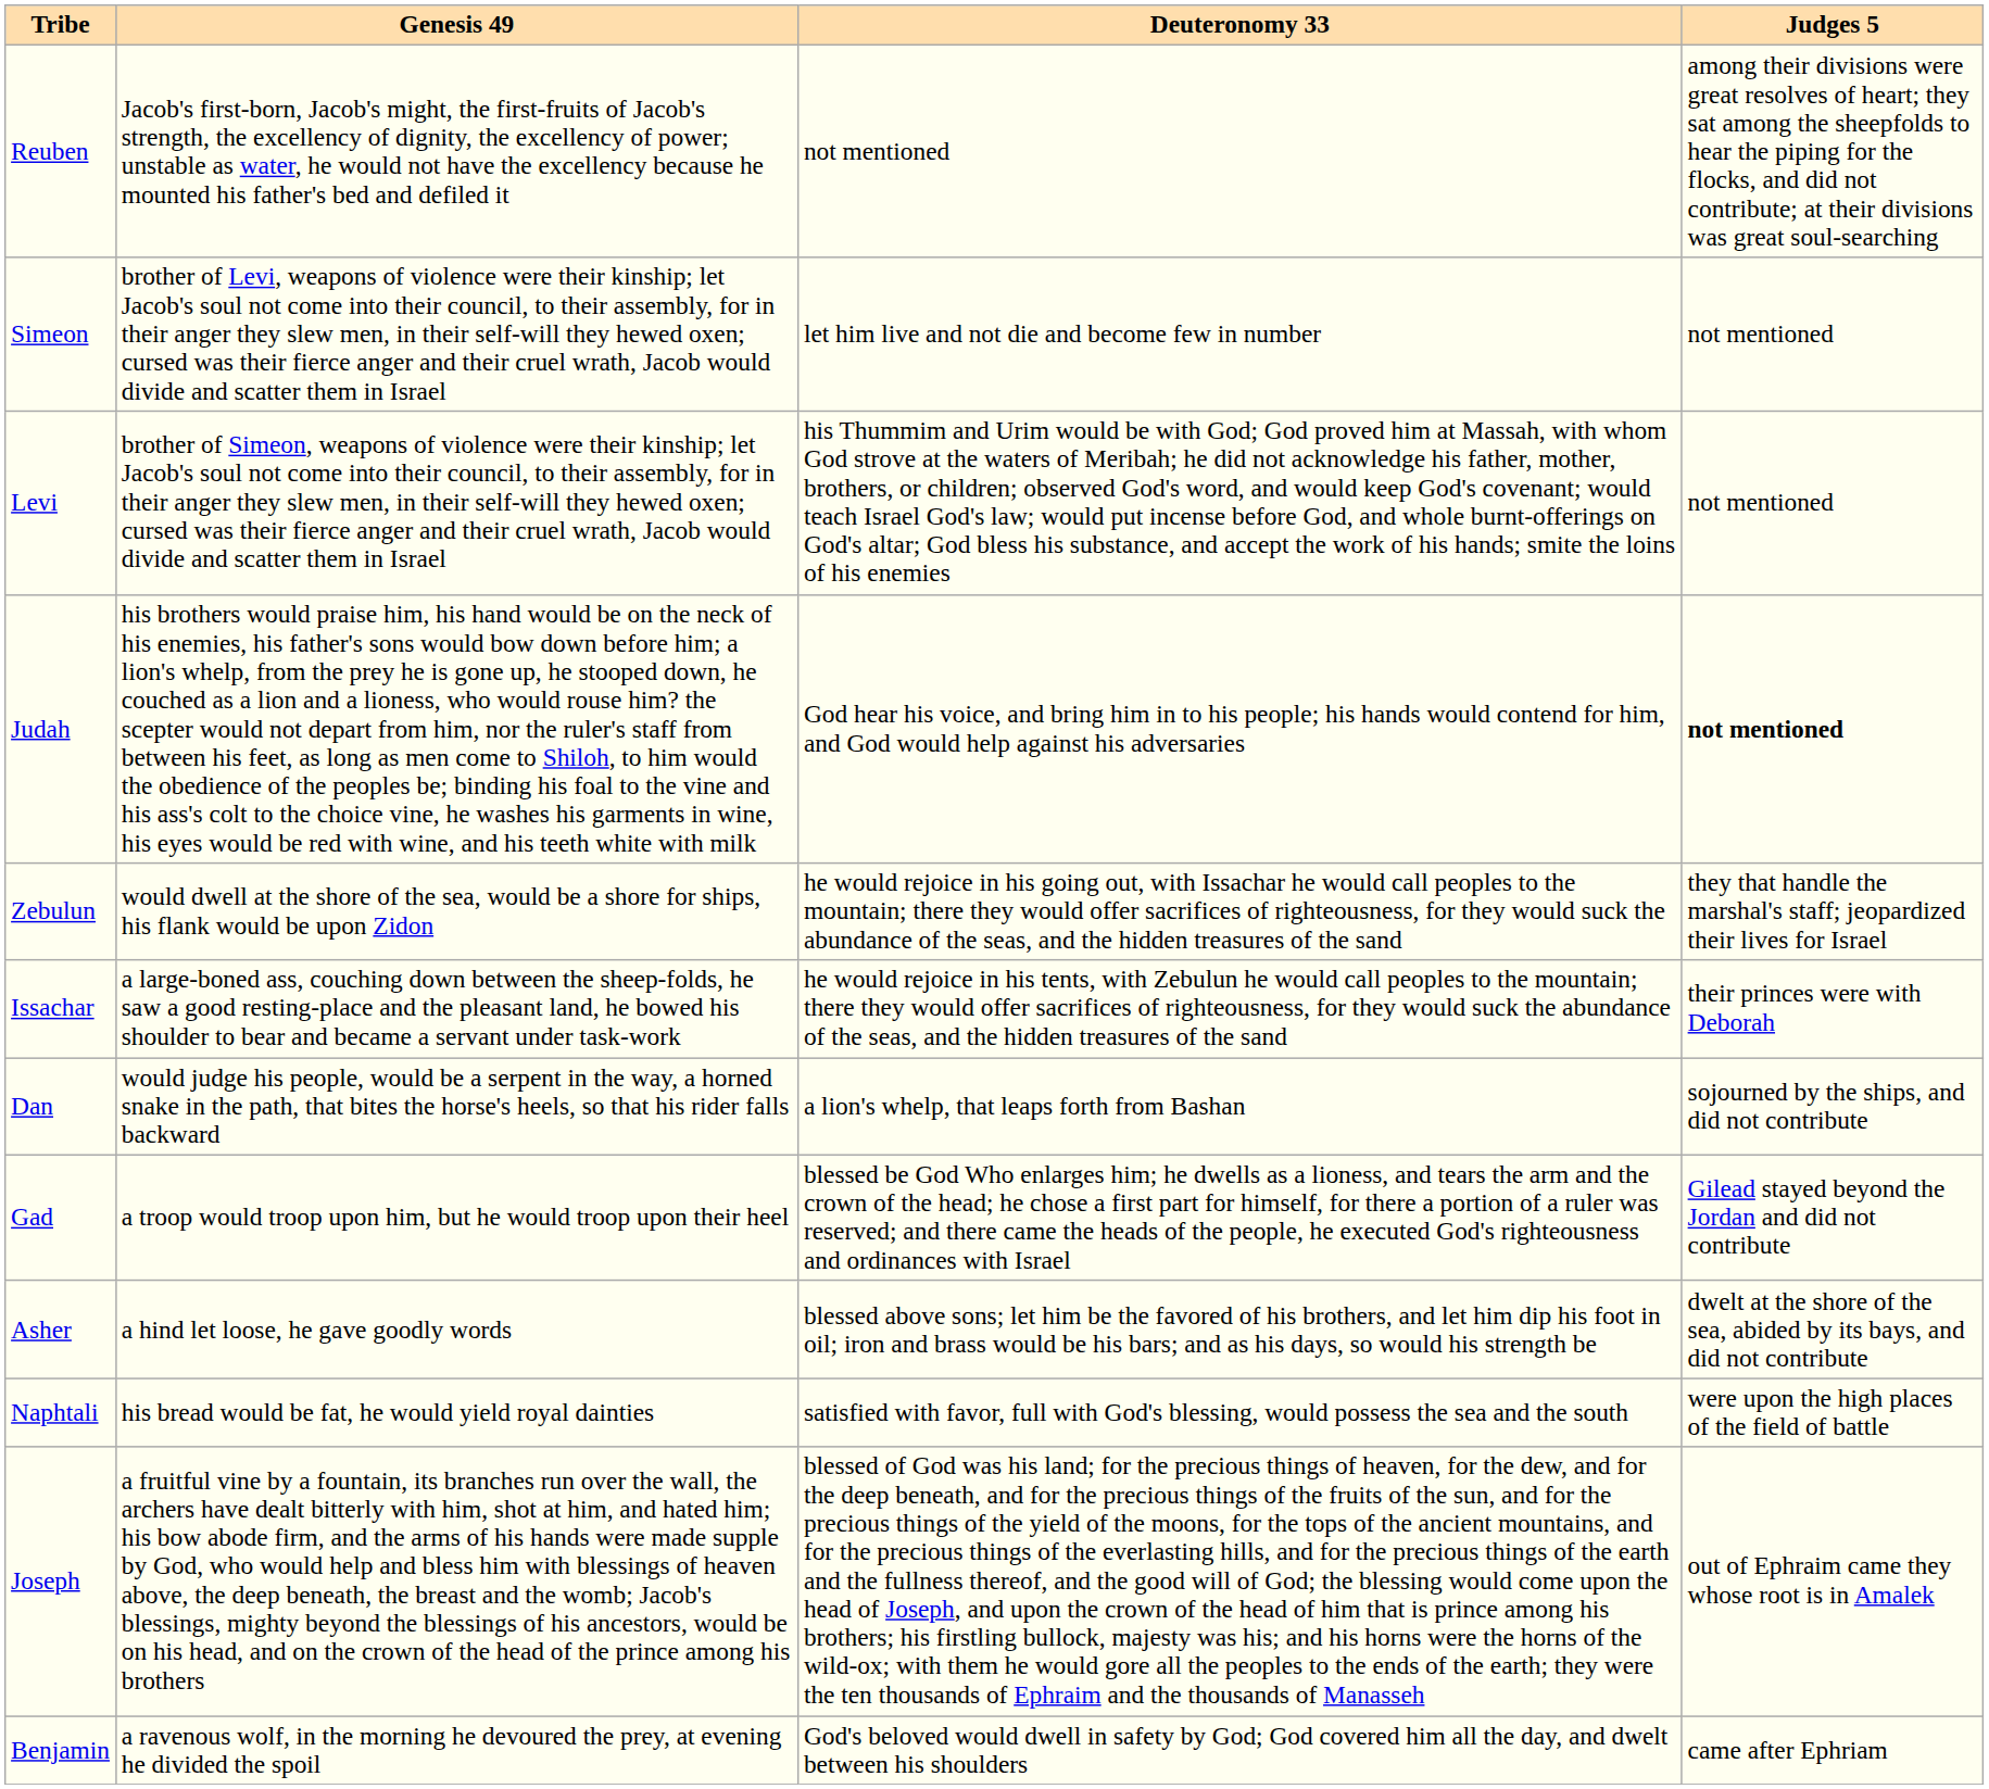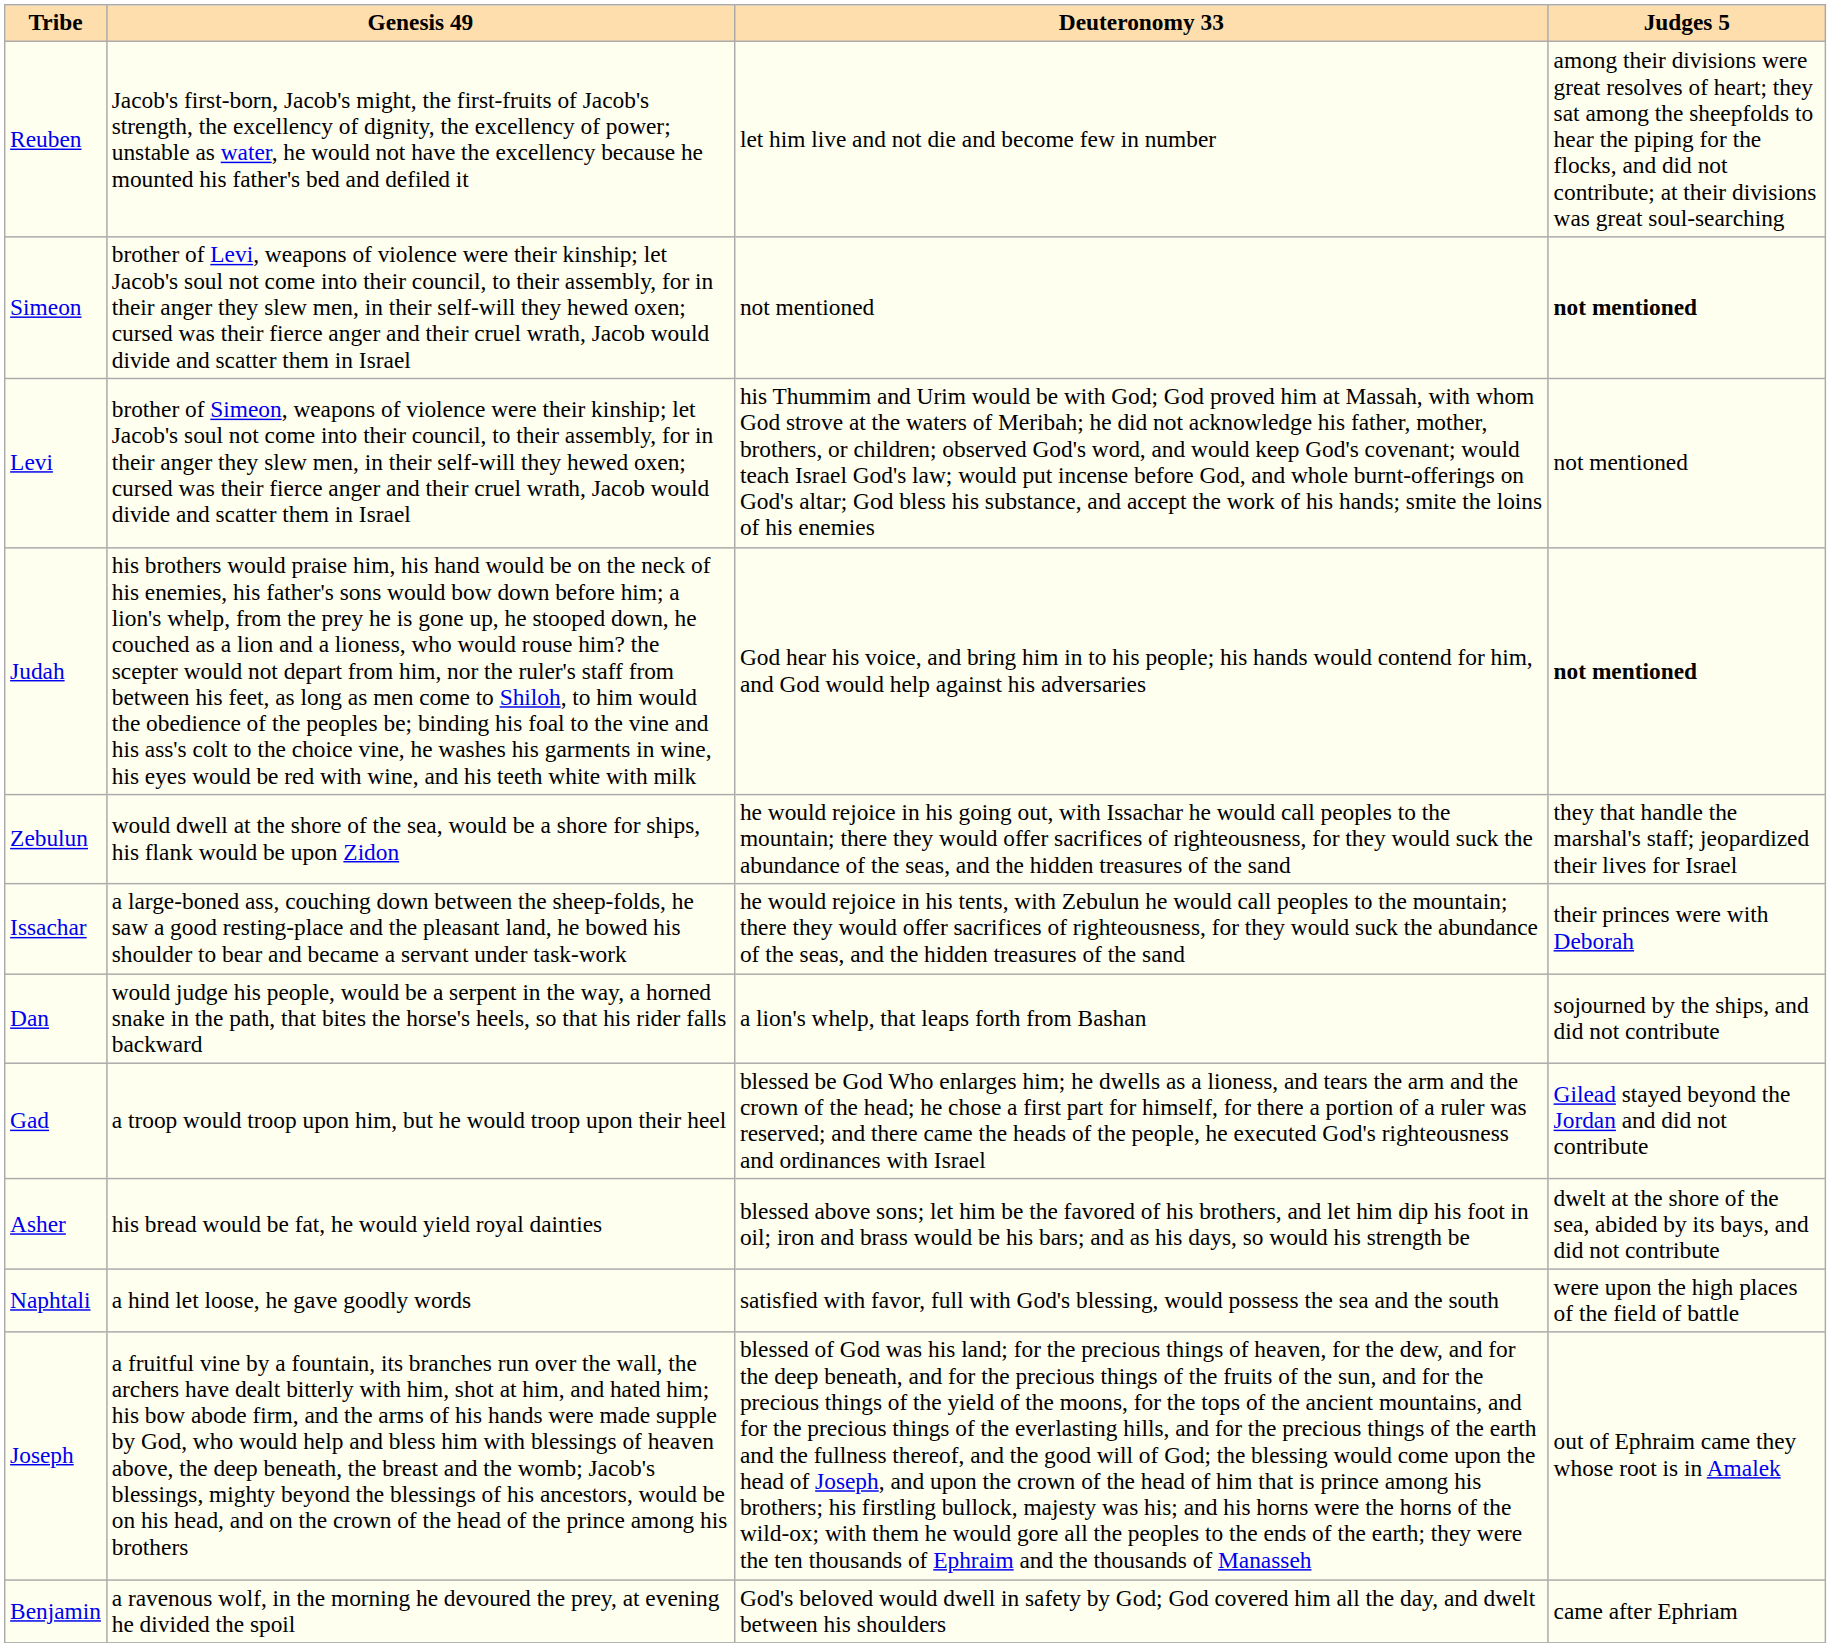Reuben | Deuteronomy 33: not mentioned -> let him live and not die and become few in number
Simeon | Deuteronomy 33: let him live and not die and become few in number -> not mentioned
Simeon | Judges 5: normal -> bold
Asher | Genesis 49: a hind let loose, he gave goodly words -> his bread would be fat, he would yield royal dainties
Naphtali | Genesis 49: his bread would be fat, he would yield royal dainties -> a hind let loose, he gave goodly words
